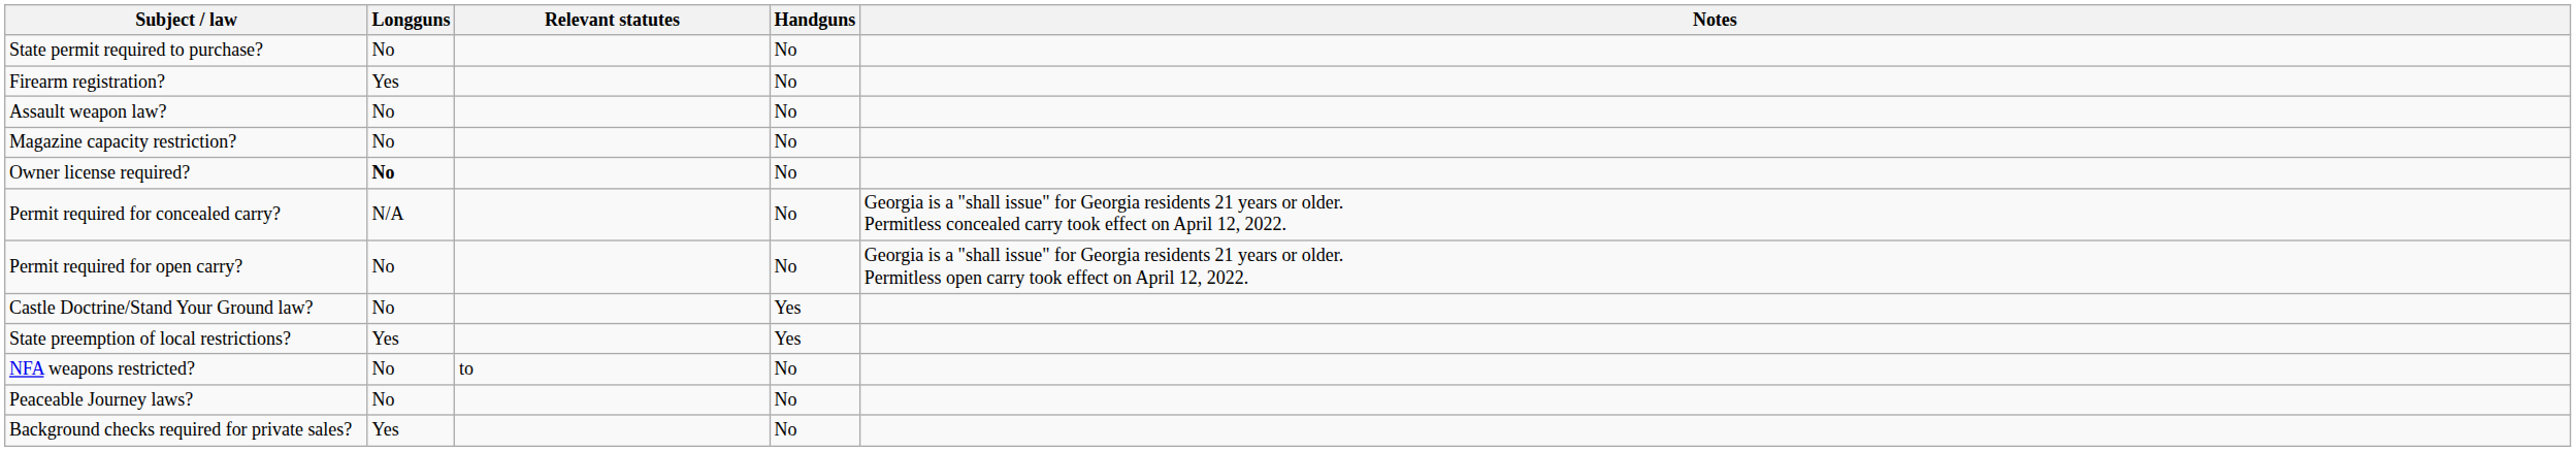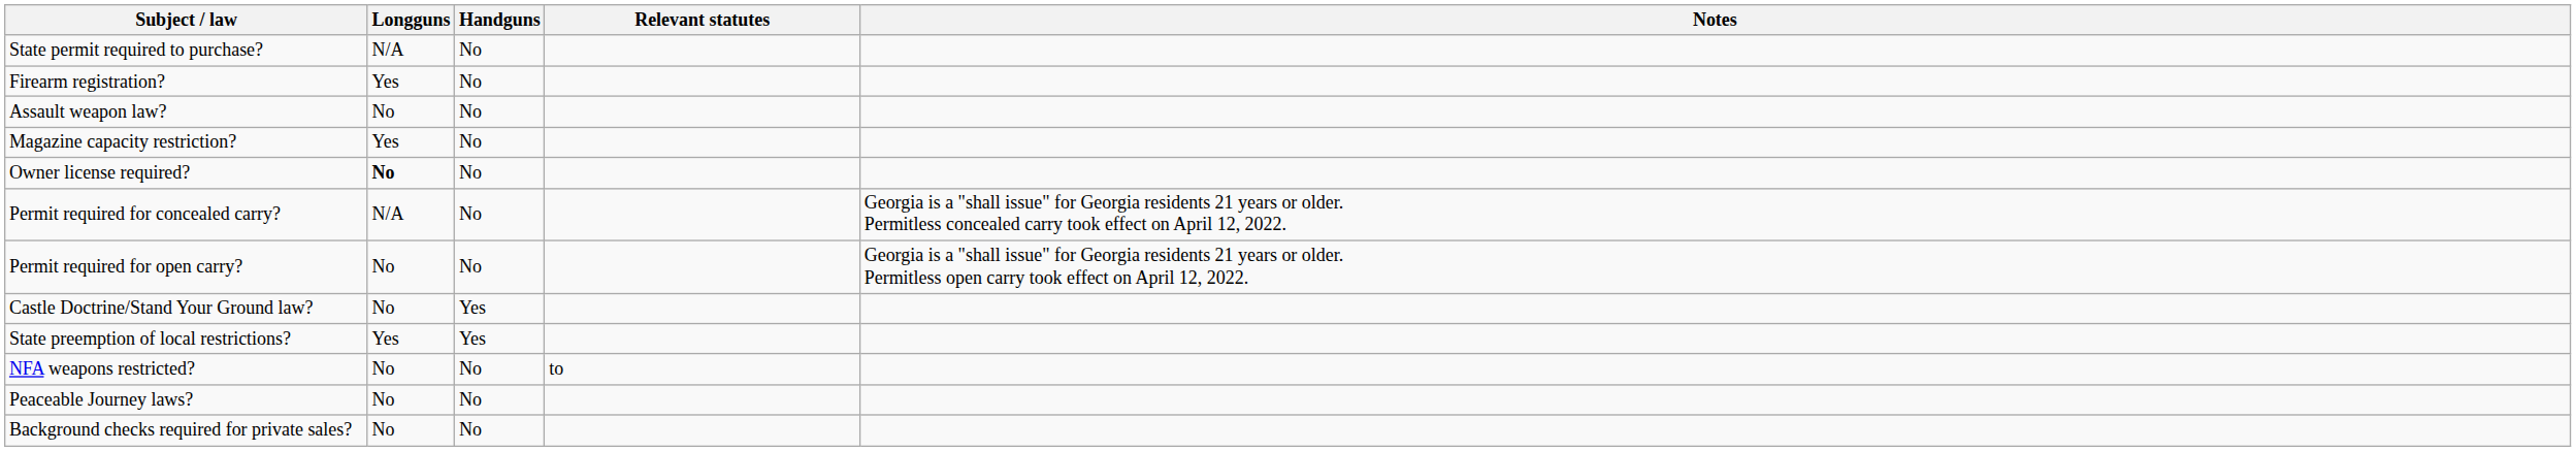columns swapped: Handguns <-> Relevant statutes
State permit required to purchase? | Longguns: No -> N/A
Magazine capacity restriction? | Longguns: No -> Yes
Background checks required for private sales? | Longguns: Yes -> No
